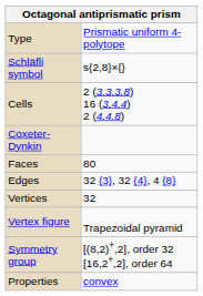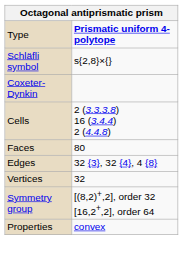Type | column 2: normal -> bold
rows swapped: Coxeter-Dynkin <-> Cells
- row: Vertex figure | Trapezoidal pyramid
